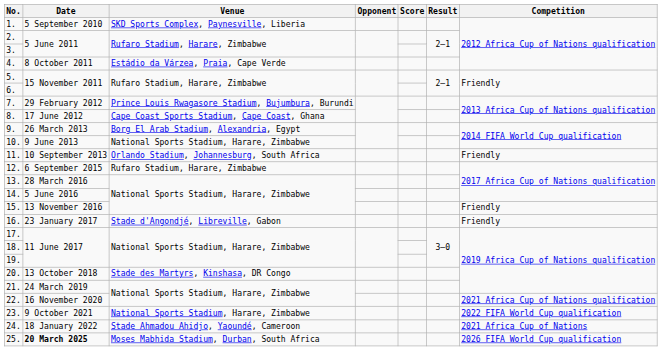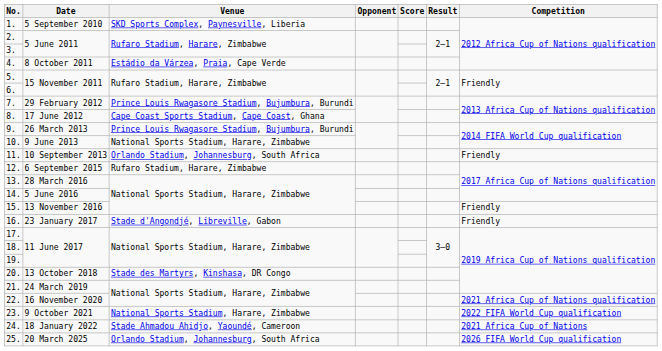9. | Venue: Borg El Arab Stadium, Alexandria, Egypt -> Prince Louis Rwagasore Stadium, Bujumbura, Burundi
25. | Date: bold -> normal
25. | Venue: Moses Mabhida Stadium, Durban, South Africa -> Orlando Stadium, Johannesburg, South Africa
